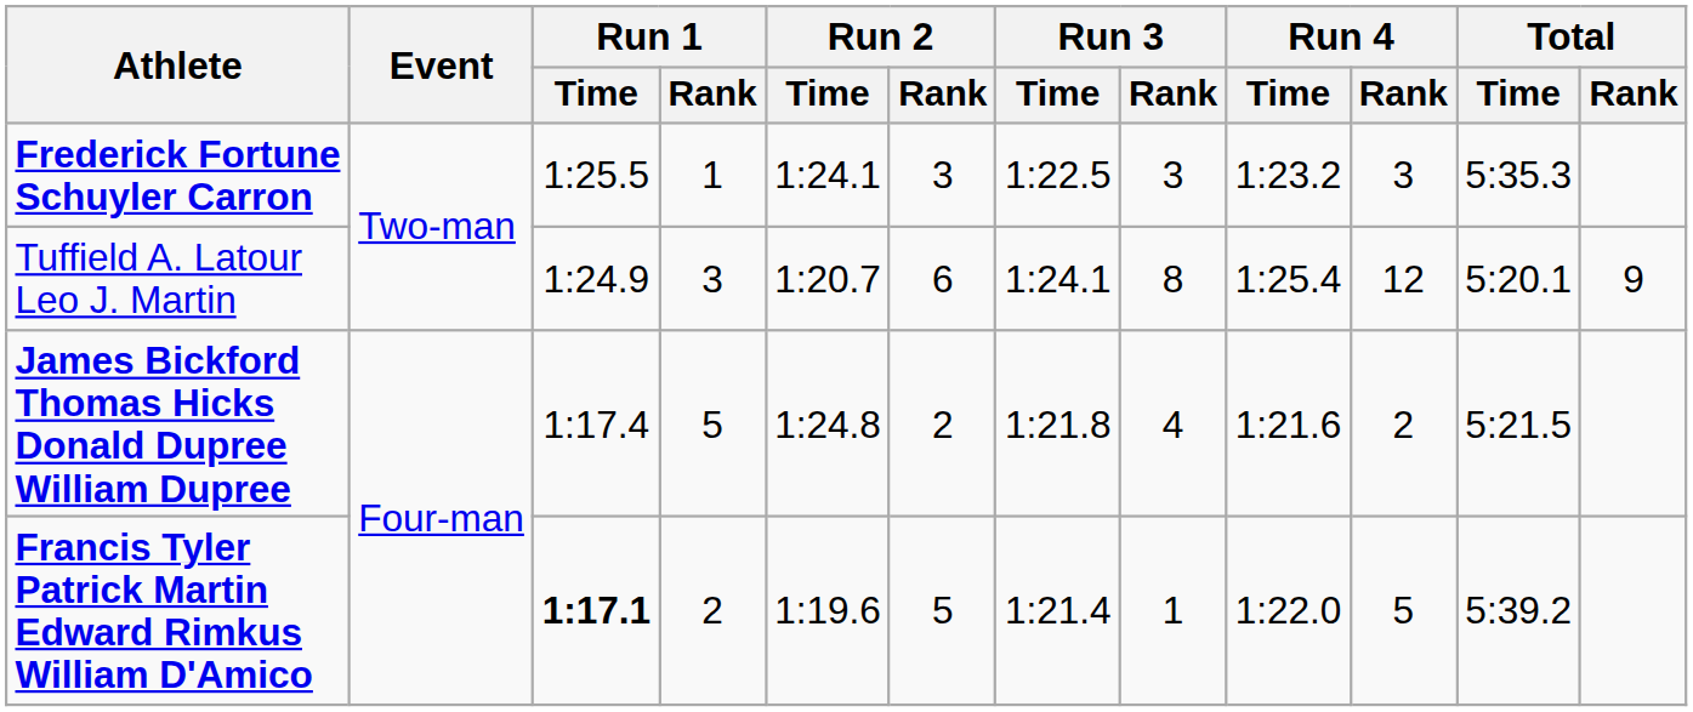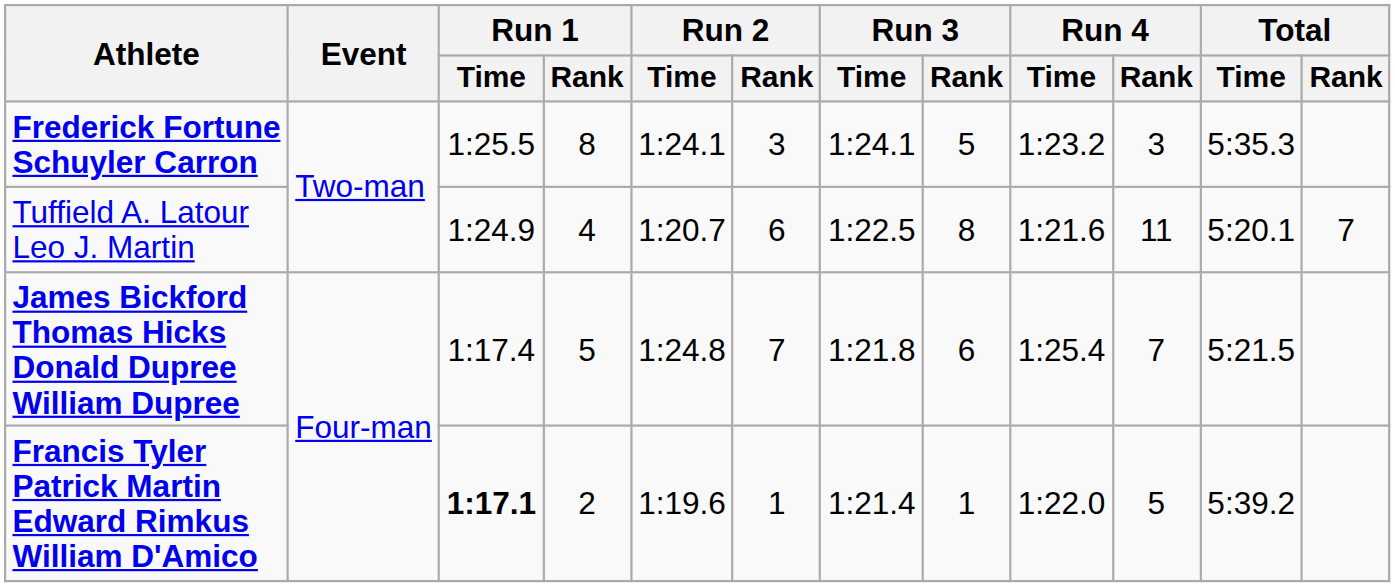Frederick Fortune Schuyler Carron | Run 1 / Rank: 1 -> 8
Frederick Fortune Schuyler Carron | Run 3 / Time: 1:22.5 -> 1:24.1
Frederick Fortune Schuyler Carron | Run 3 / Rank: 3 -> 5
Tuffield A. Latour Leo J. Martin | Run 1 / Rank: 3 -> 4
Tuffield A. Latour Leo J. Martin | Run 3 / Time: 1:24.1 -> 1:22.5
Tuffield A. Latour Leo J. Martin | Run 4 / Time: 1:25.4 -> 1:21.6
Tuffield A. Latour Leo J. Martin | Run 4 / Rank: 12 -> 11
Tuffield A. Latour Leo J. Martin | Total / Rank: 9 -> 7
James Bickford Thomas Hicks Donald Dupree William Dupree | Run 2 / Rank: 2 -> 7
James Bickford Thomas Hicks Donald Dupree William Dupree | Run 3 / Rank: 4 -> 6
James Bickford Thomas Hicks Donald Dupree William Dupree | Run 4 / Time: 1:21.6 -> 1:25.4
James Bickford Thomas Hicks Donald Dupree William Dupree | Run 4 / Rank: 2 -> 7
Francis Tyler Patrick Martin Edward Rimkus William D'Amico | Run 2 / Rank: 5 -> 1
